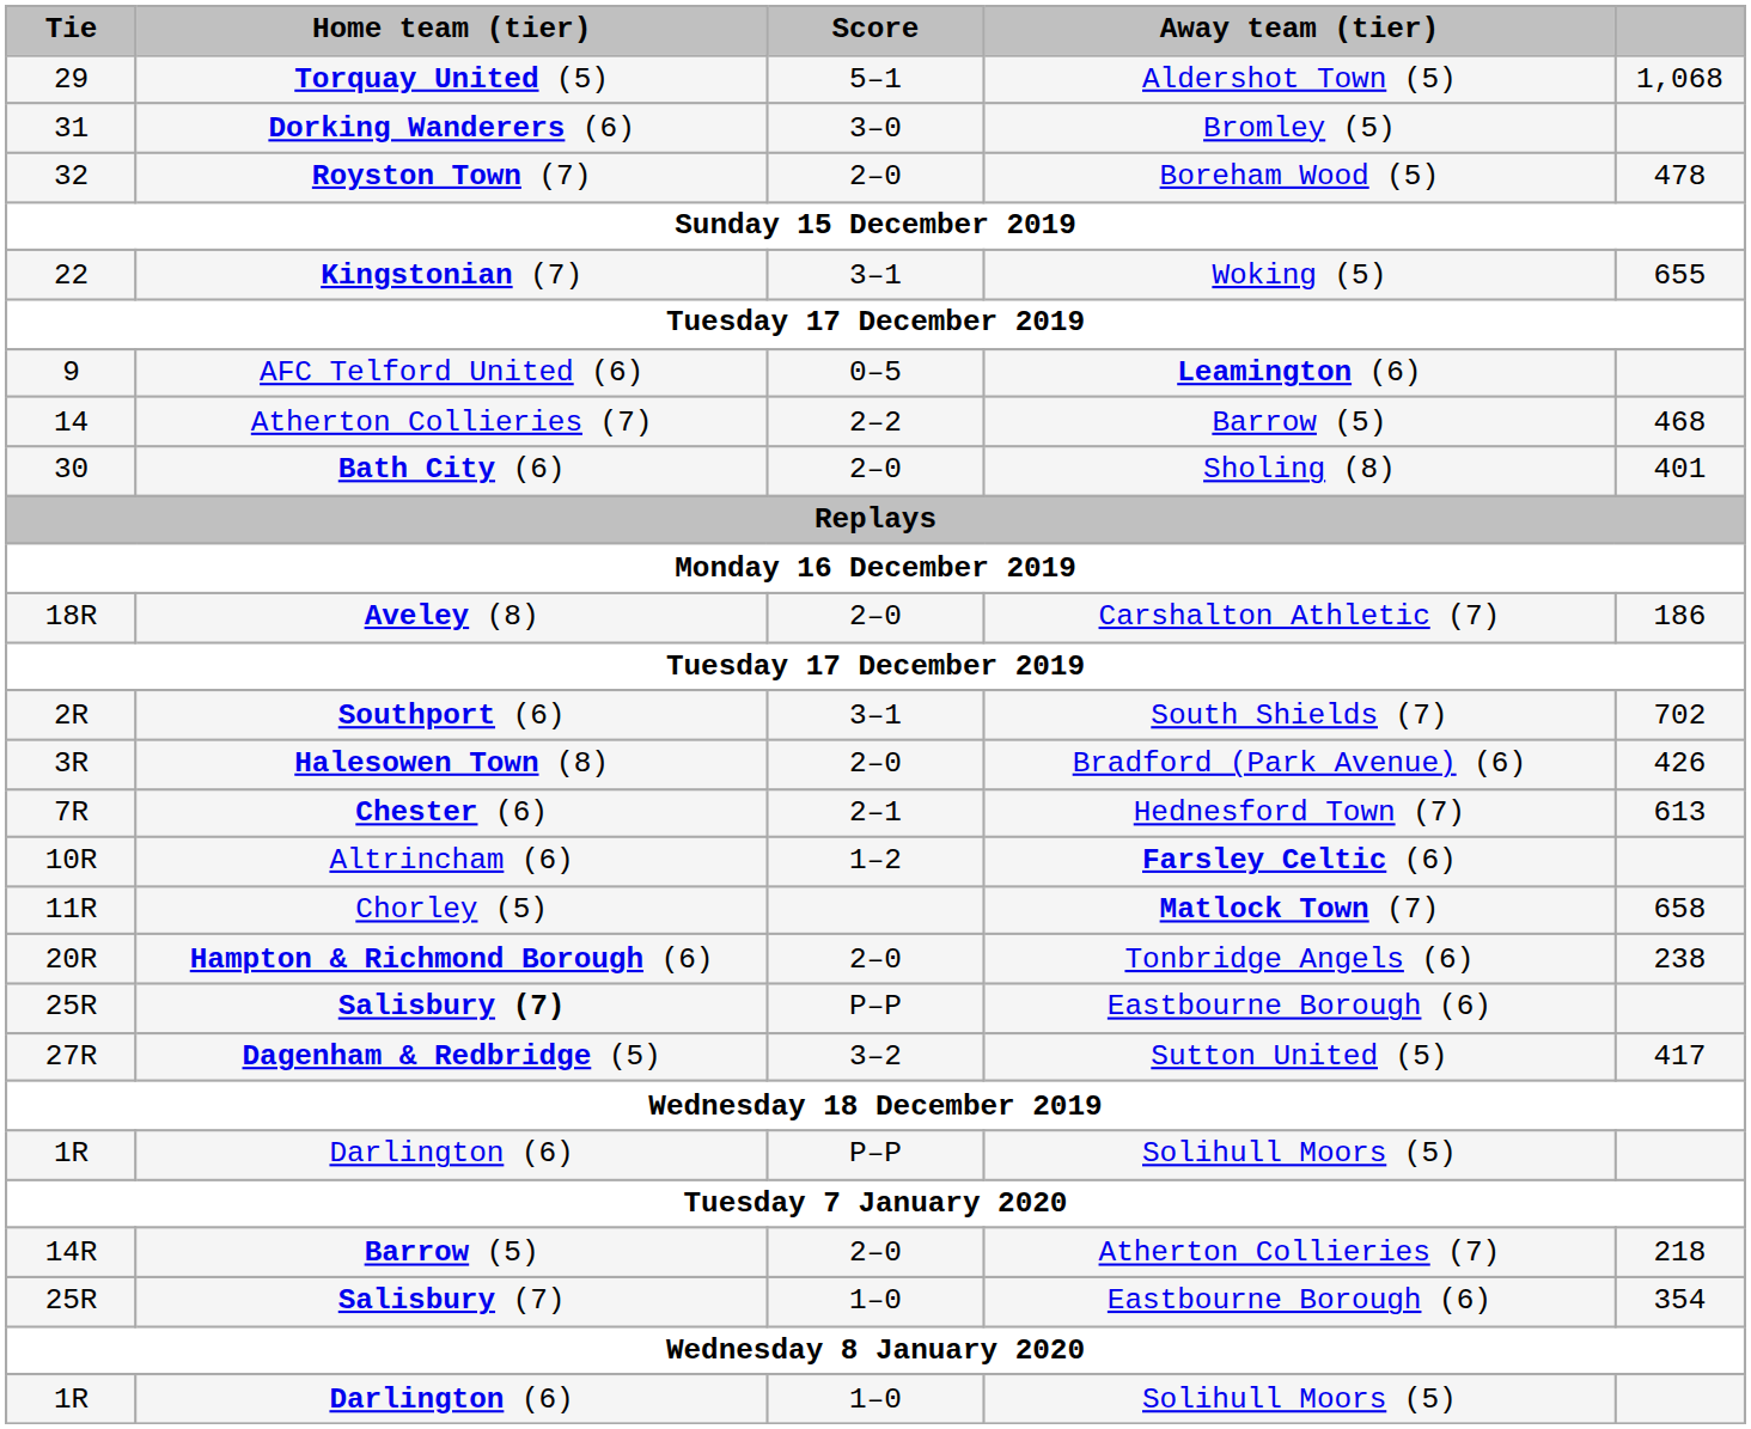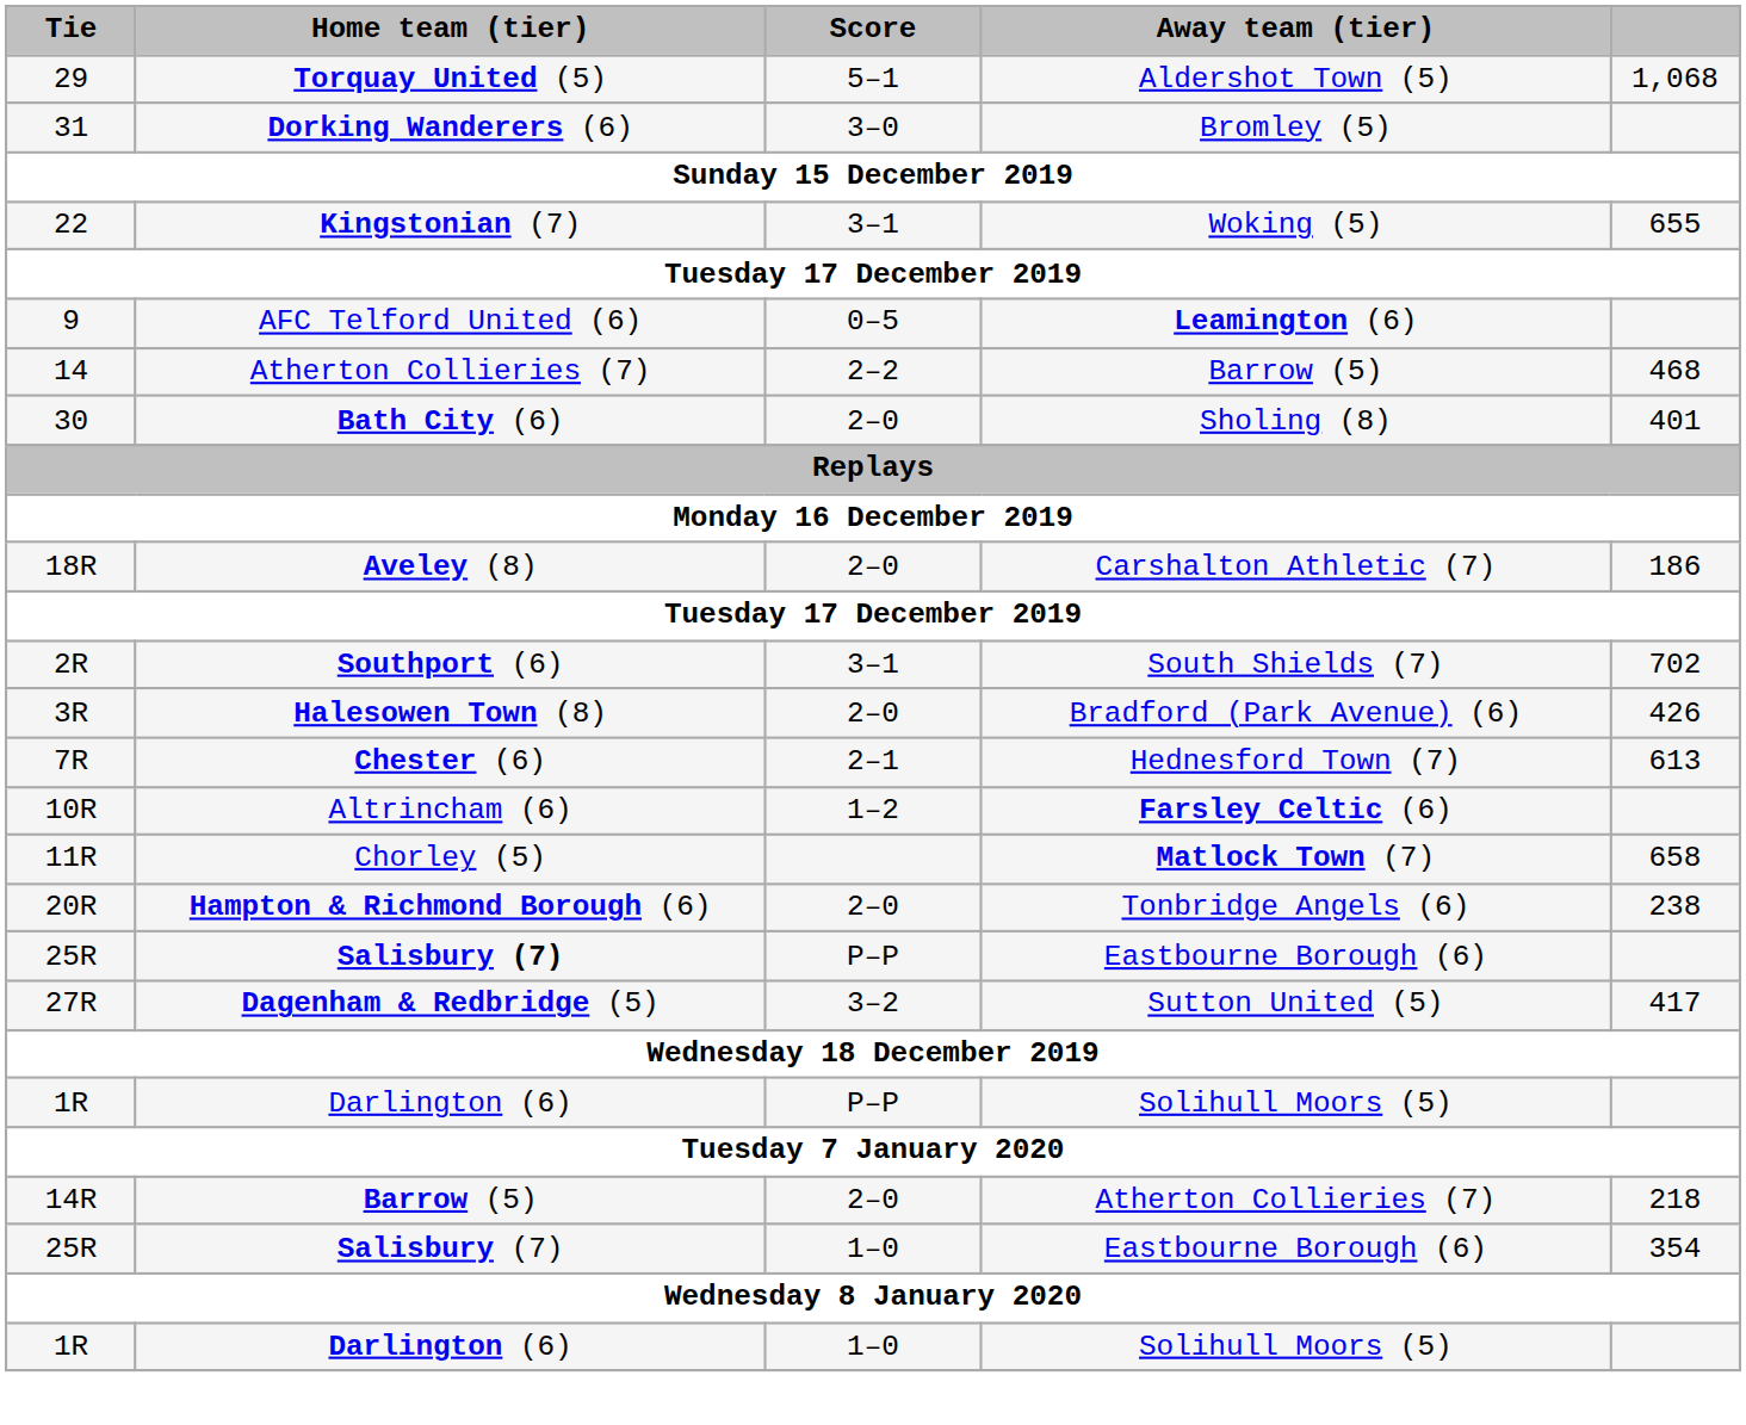- row: 32 | Royston Town (7) | 2–0 | Boreham Wood (5) | 478
